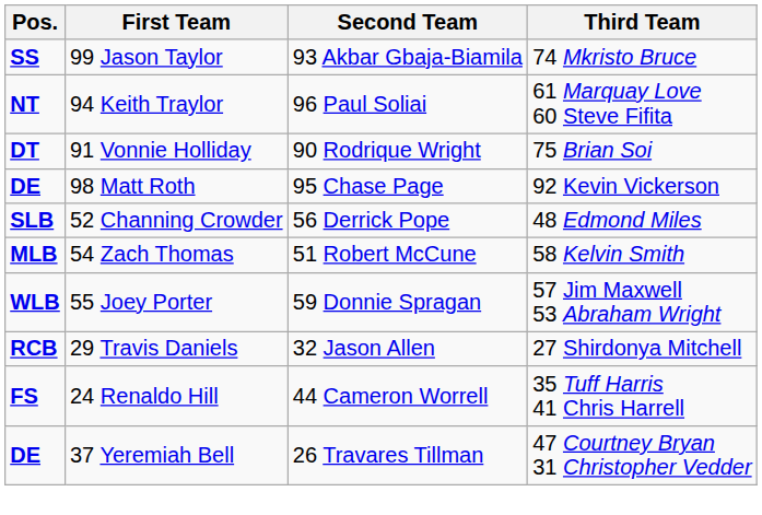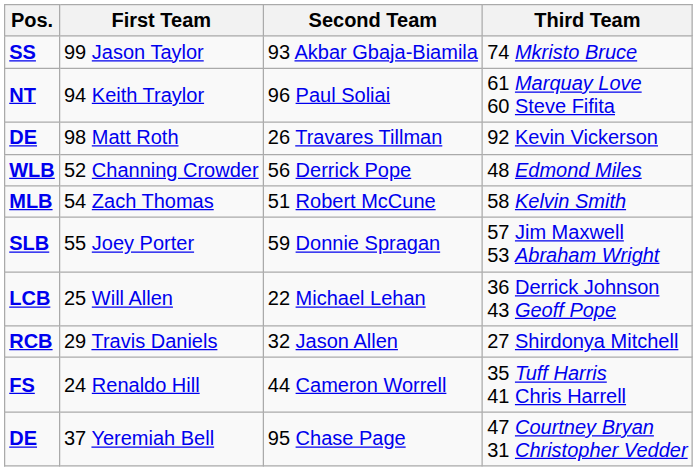- row: DT | 91 Vonnie Holliday | 90 Rodrique Wright | 75 Brian Soi
98 Matt Roth | Second Team: 95 Chase Page -> 26 Travares Tillman
52 Channing Crowder | Pos.: SLB -> WLB
55 Joey Porter | Pos.: WLB -> SLB
+ row: LCB | 25 Will Allen | 22 Michael Lehan | 36 Derrick Johnson 43 Geoff Pope
37 Yeremiah Bell | Second Team: 26 Travares Tillman -> 95 Chase Page
